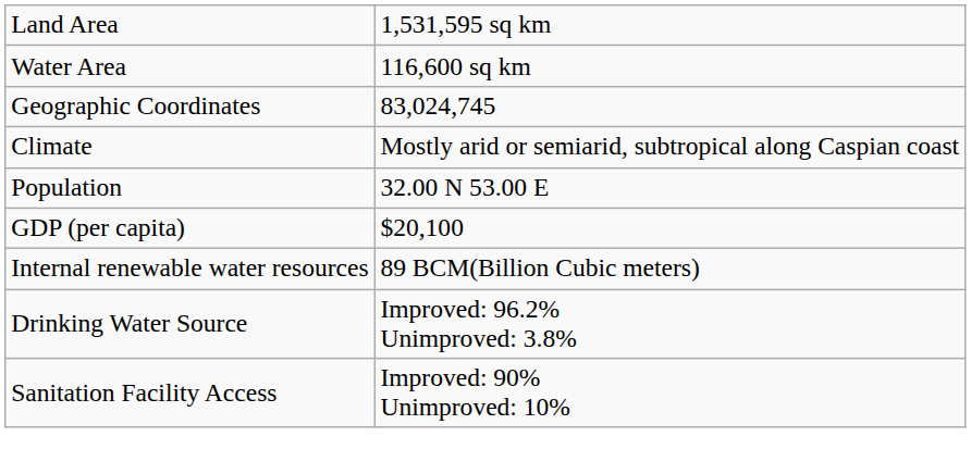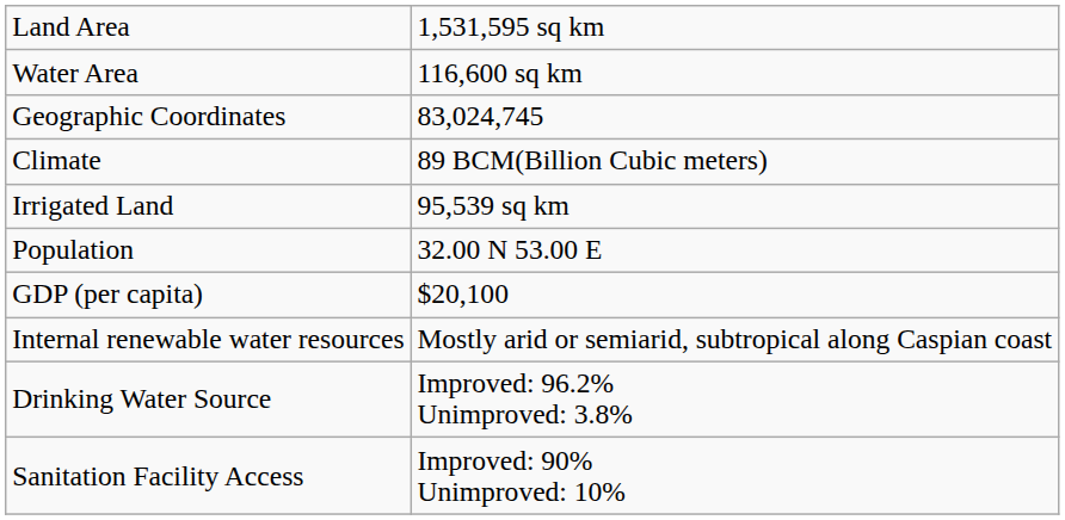Climate | column 2: Mostly arid or semiarid, subtropical along Caspian coast -> 89 BCM(Billion Cubic meters)
+ row: Irrigated Land | 95,539 sq km
Internal renewable water resources | column 2: 89 BCM(Billion Cubic meters) -> Mostly arid or semiarid, subtropical along Caspian coast
